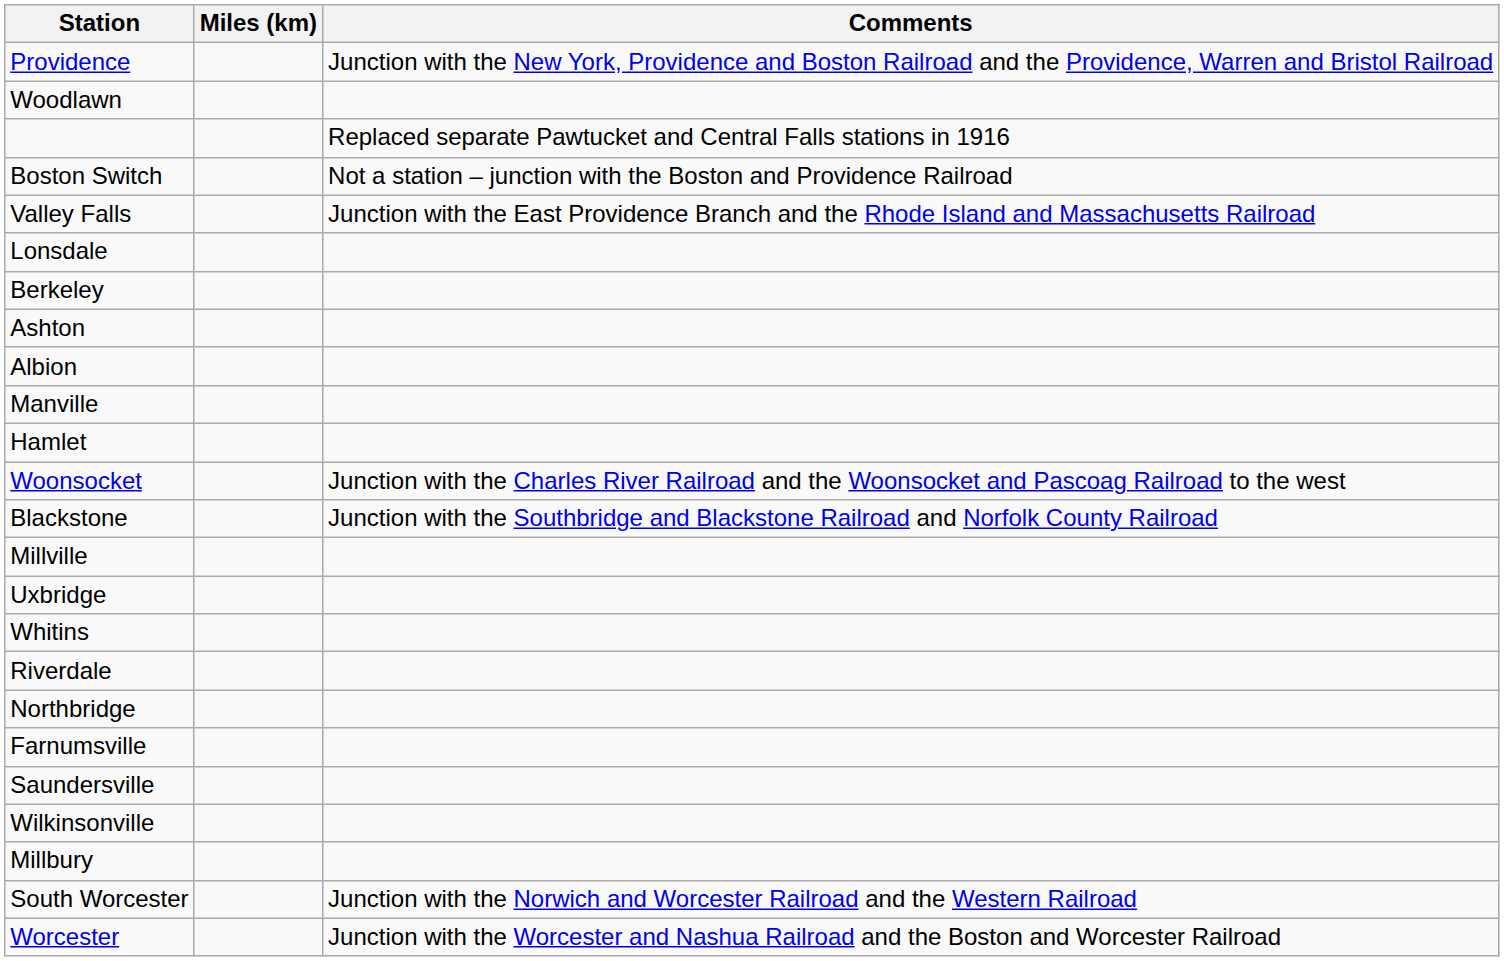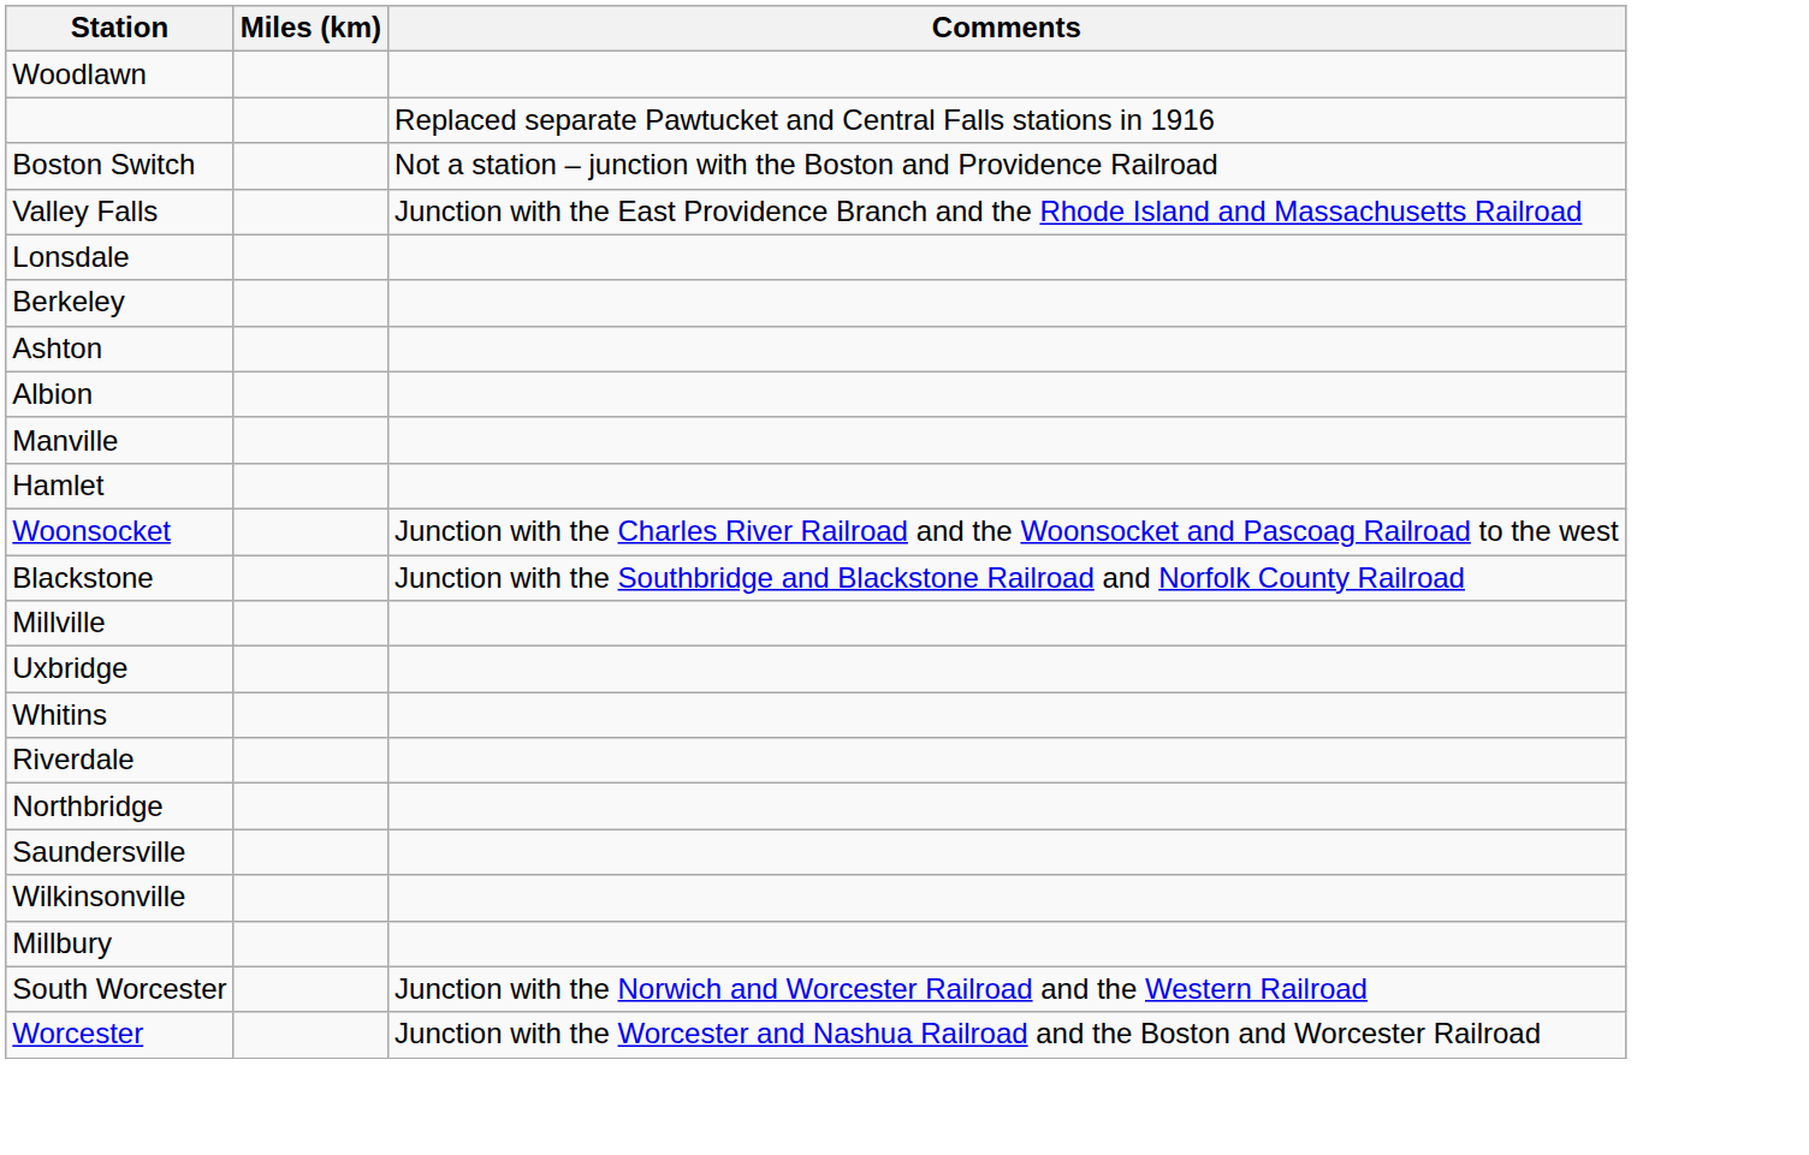- row: Providence | Junction with the New York, Providence and Boston Railroad and the Providence, Warren and Bristol Railroad
- row: Farnumsville
